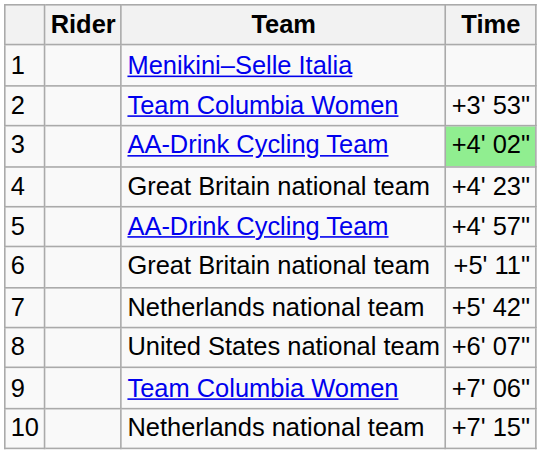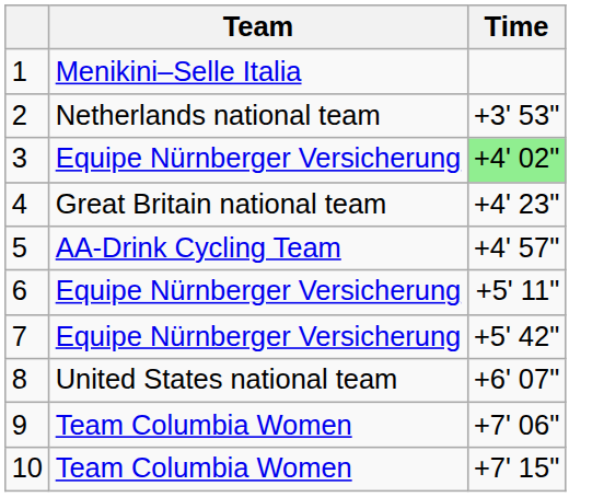- column: Rider
2 | Team: Team Columbia Women -> Netherlands national team
3 | Team: AA-Drink Cycling Team -> Equipe Nürnberger Versicherung
6 | Team: Great Britain national team -> Equipe Nürnberger Versicherung
7 | Team: Netherlands national team -> Equipe Nürnberger Versicherung
10 | Team: Netherlands national team -> Team Columbia Women
